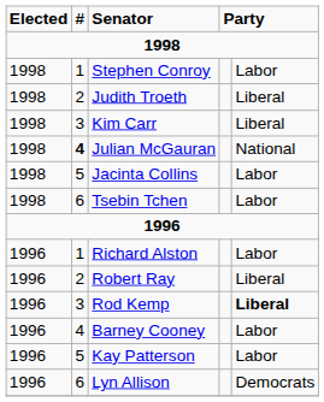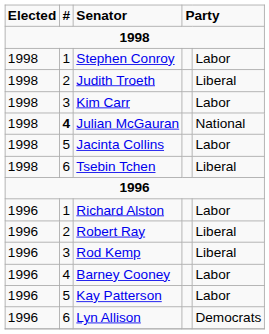Kim Carr | column 5: Liberal -> Labor
Tsebin Tchen | column 5: Labor -> Liberal
Rod Kemp | column 5: bold -> normal
